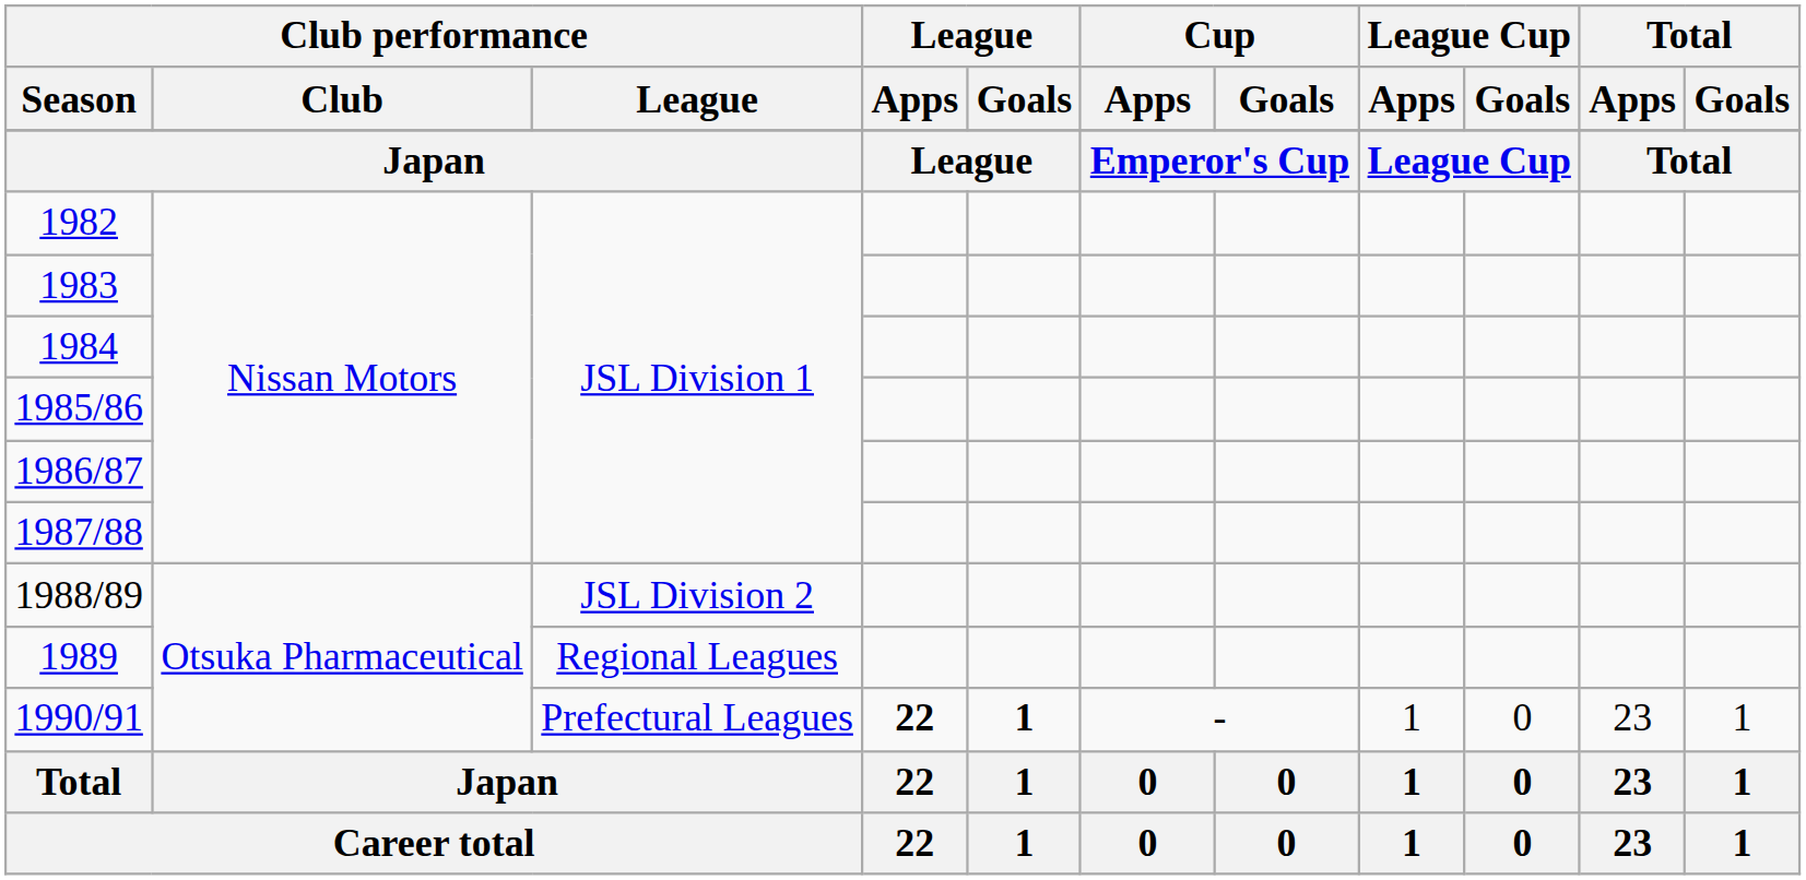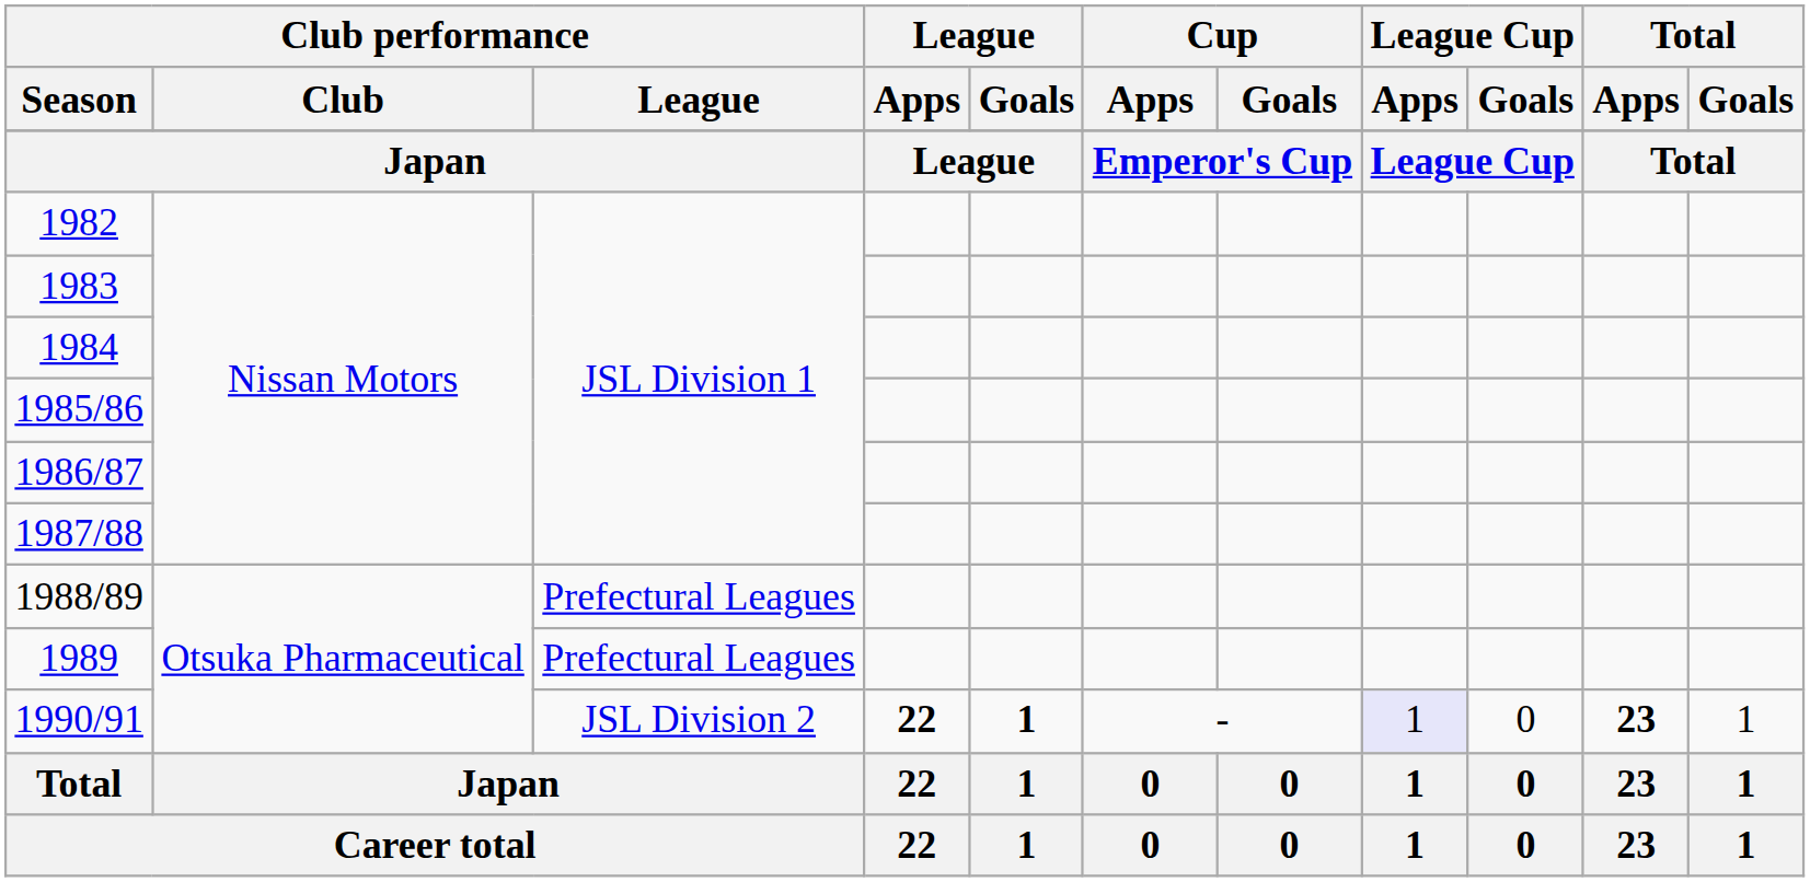1988/89 | Club performance / League: JSL Division 2 -> Prefectural Leagues
1989 | Club performance / League: Regional Leagues -> Prefectural Leagues
1990/91 | Club performance / League: Prefectural Leagues -> JSL Division 2
1990/91 | League Cup / Apps: no background -> lavender background
1990/91 | Total / Apps: normal -> bold
